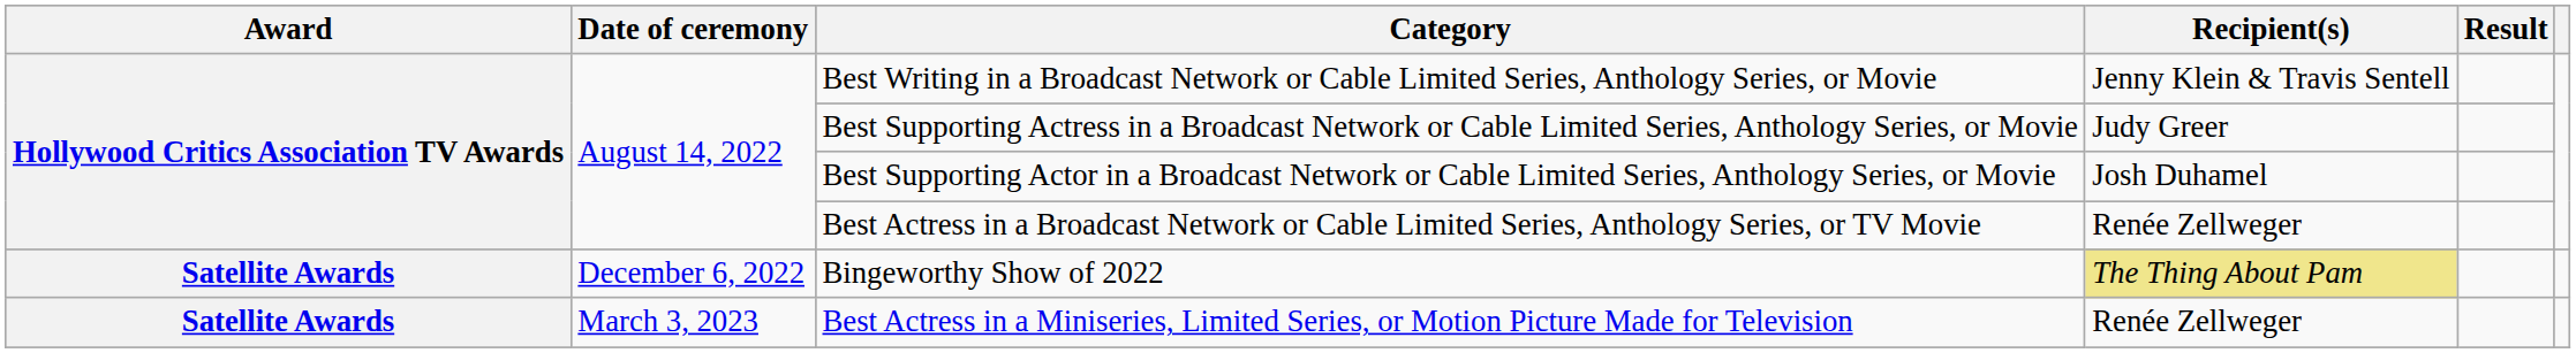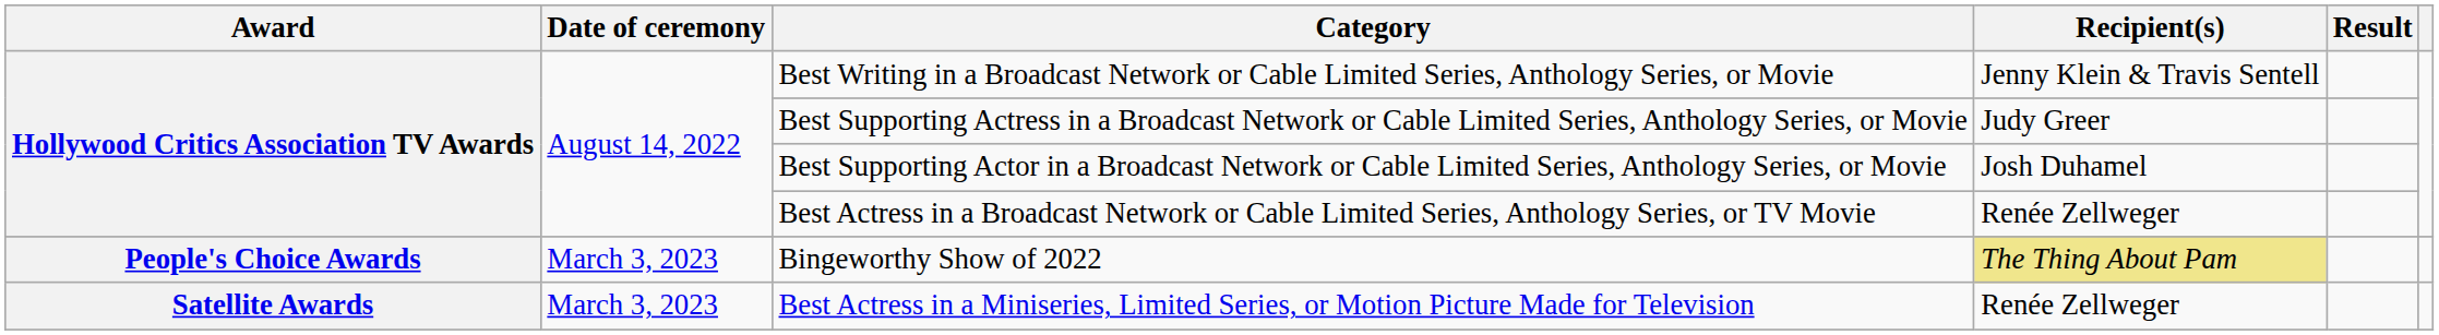Bingeworthy Show of 2022 | Award: Satellite Awards -> People's Choice Awards
Bingeworthy Show of 2022 | Date of ceremony: December 6, 2022 -> March 3, 2023
